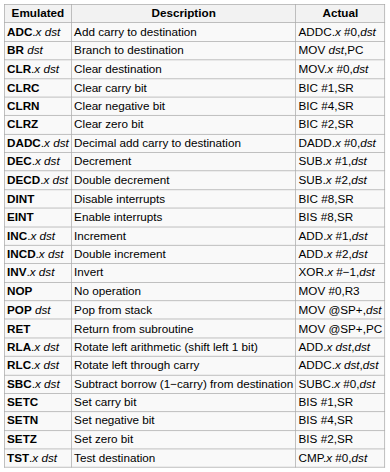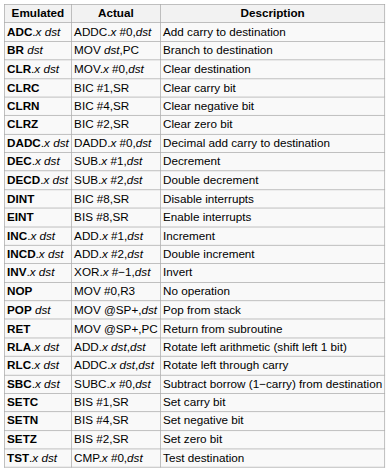columns swapped: Actual <-> Description
